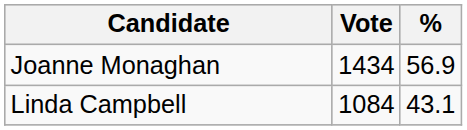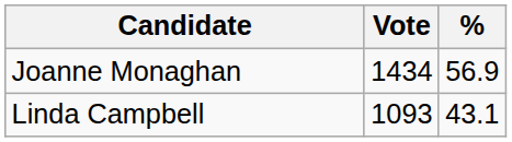Linda Campbell | Vote: 1084 -> 1093
